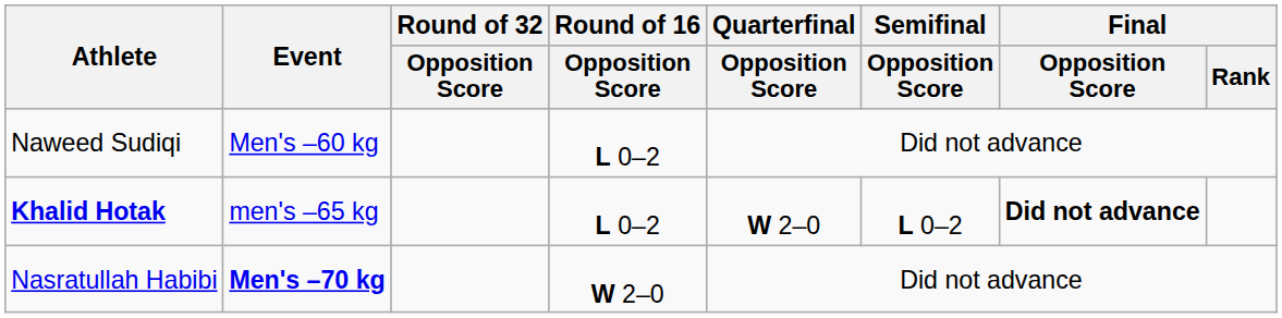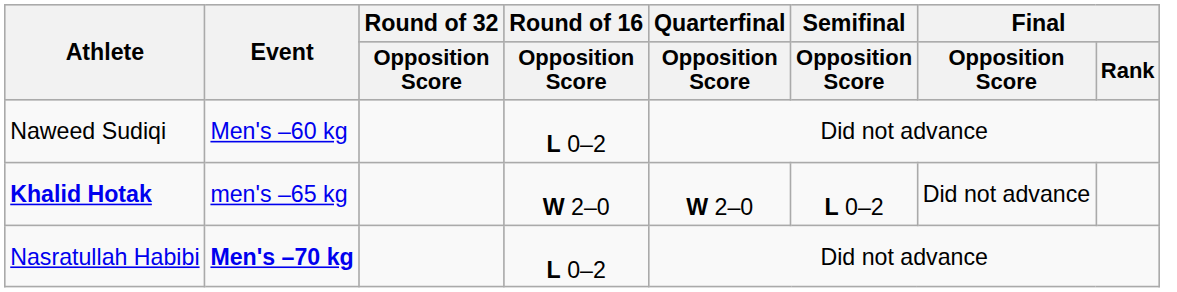Khalid Hotak | Round of 16 / Opposition Score: L 0–2 -> W 2–0
Khalid Hotak | Final / Opposition Score: bold -> normal
Nasratullah Habibi | Round of 16 / Opposition Score: W 2–0 -> L 0–2
